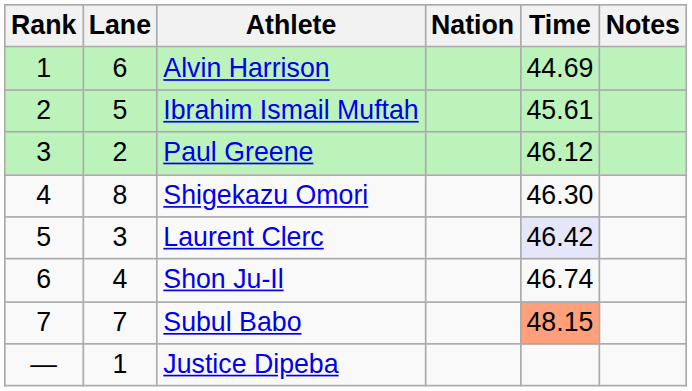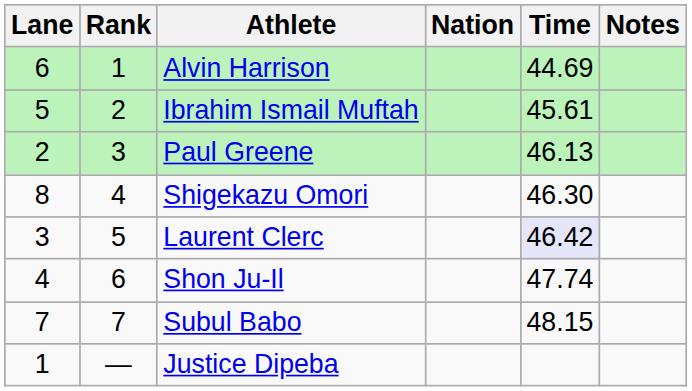columns swapped: Rank <-> Lane
Paul Greene | Time: 46.12 -> 46.13
Shon Ju-Il | Time: 46.74 -> 47.74
Subul Babo | Time: lightsalmon background -> no background
